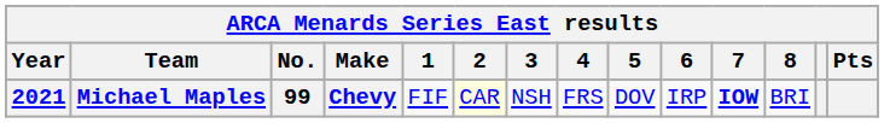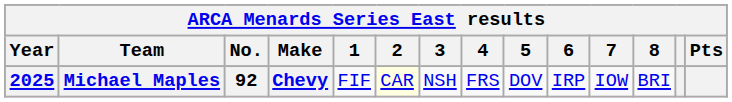Michael Maples | Year: 2021 -> 2025
Michael Maples | No.: 99 -> 92
Michael Maples | 7: bold -> normal
